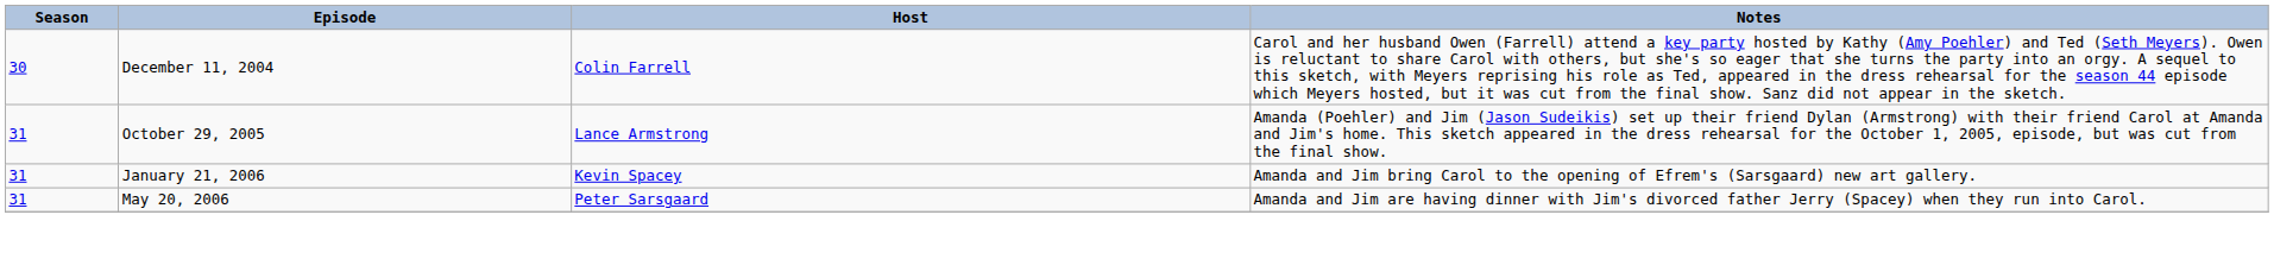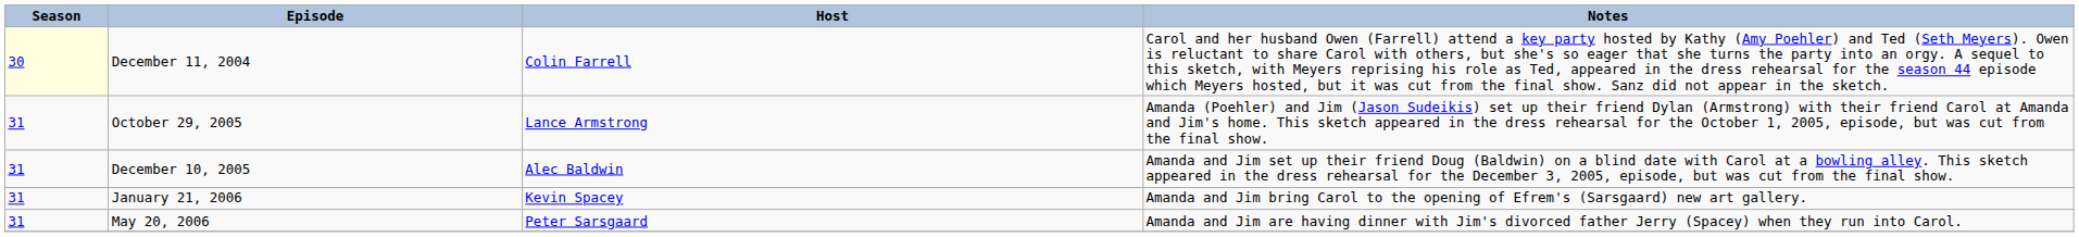December 11, 2004 | Season: no background -> lightyellow background
+ row: 31 | December 10, 2005 | Alec Baldwin | Amanda and Jim set up their friend Doug (Baldwin) on a blind date with Carol at a bowling alley. This sketch appeared in the dress rehearsal for the December 3, 2005, episode, but was cut from the final show.
